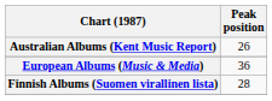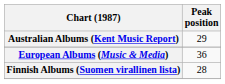Australian Albums (Kent Music Report) | Peak position: 26 -> 29
